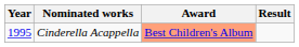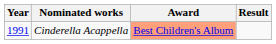Cinderella Acappella | Year: 1995 -> 1991
